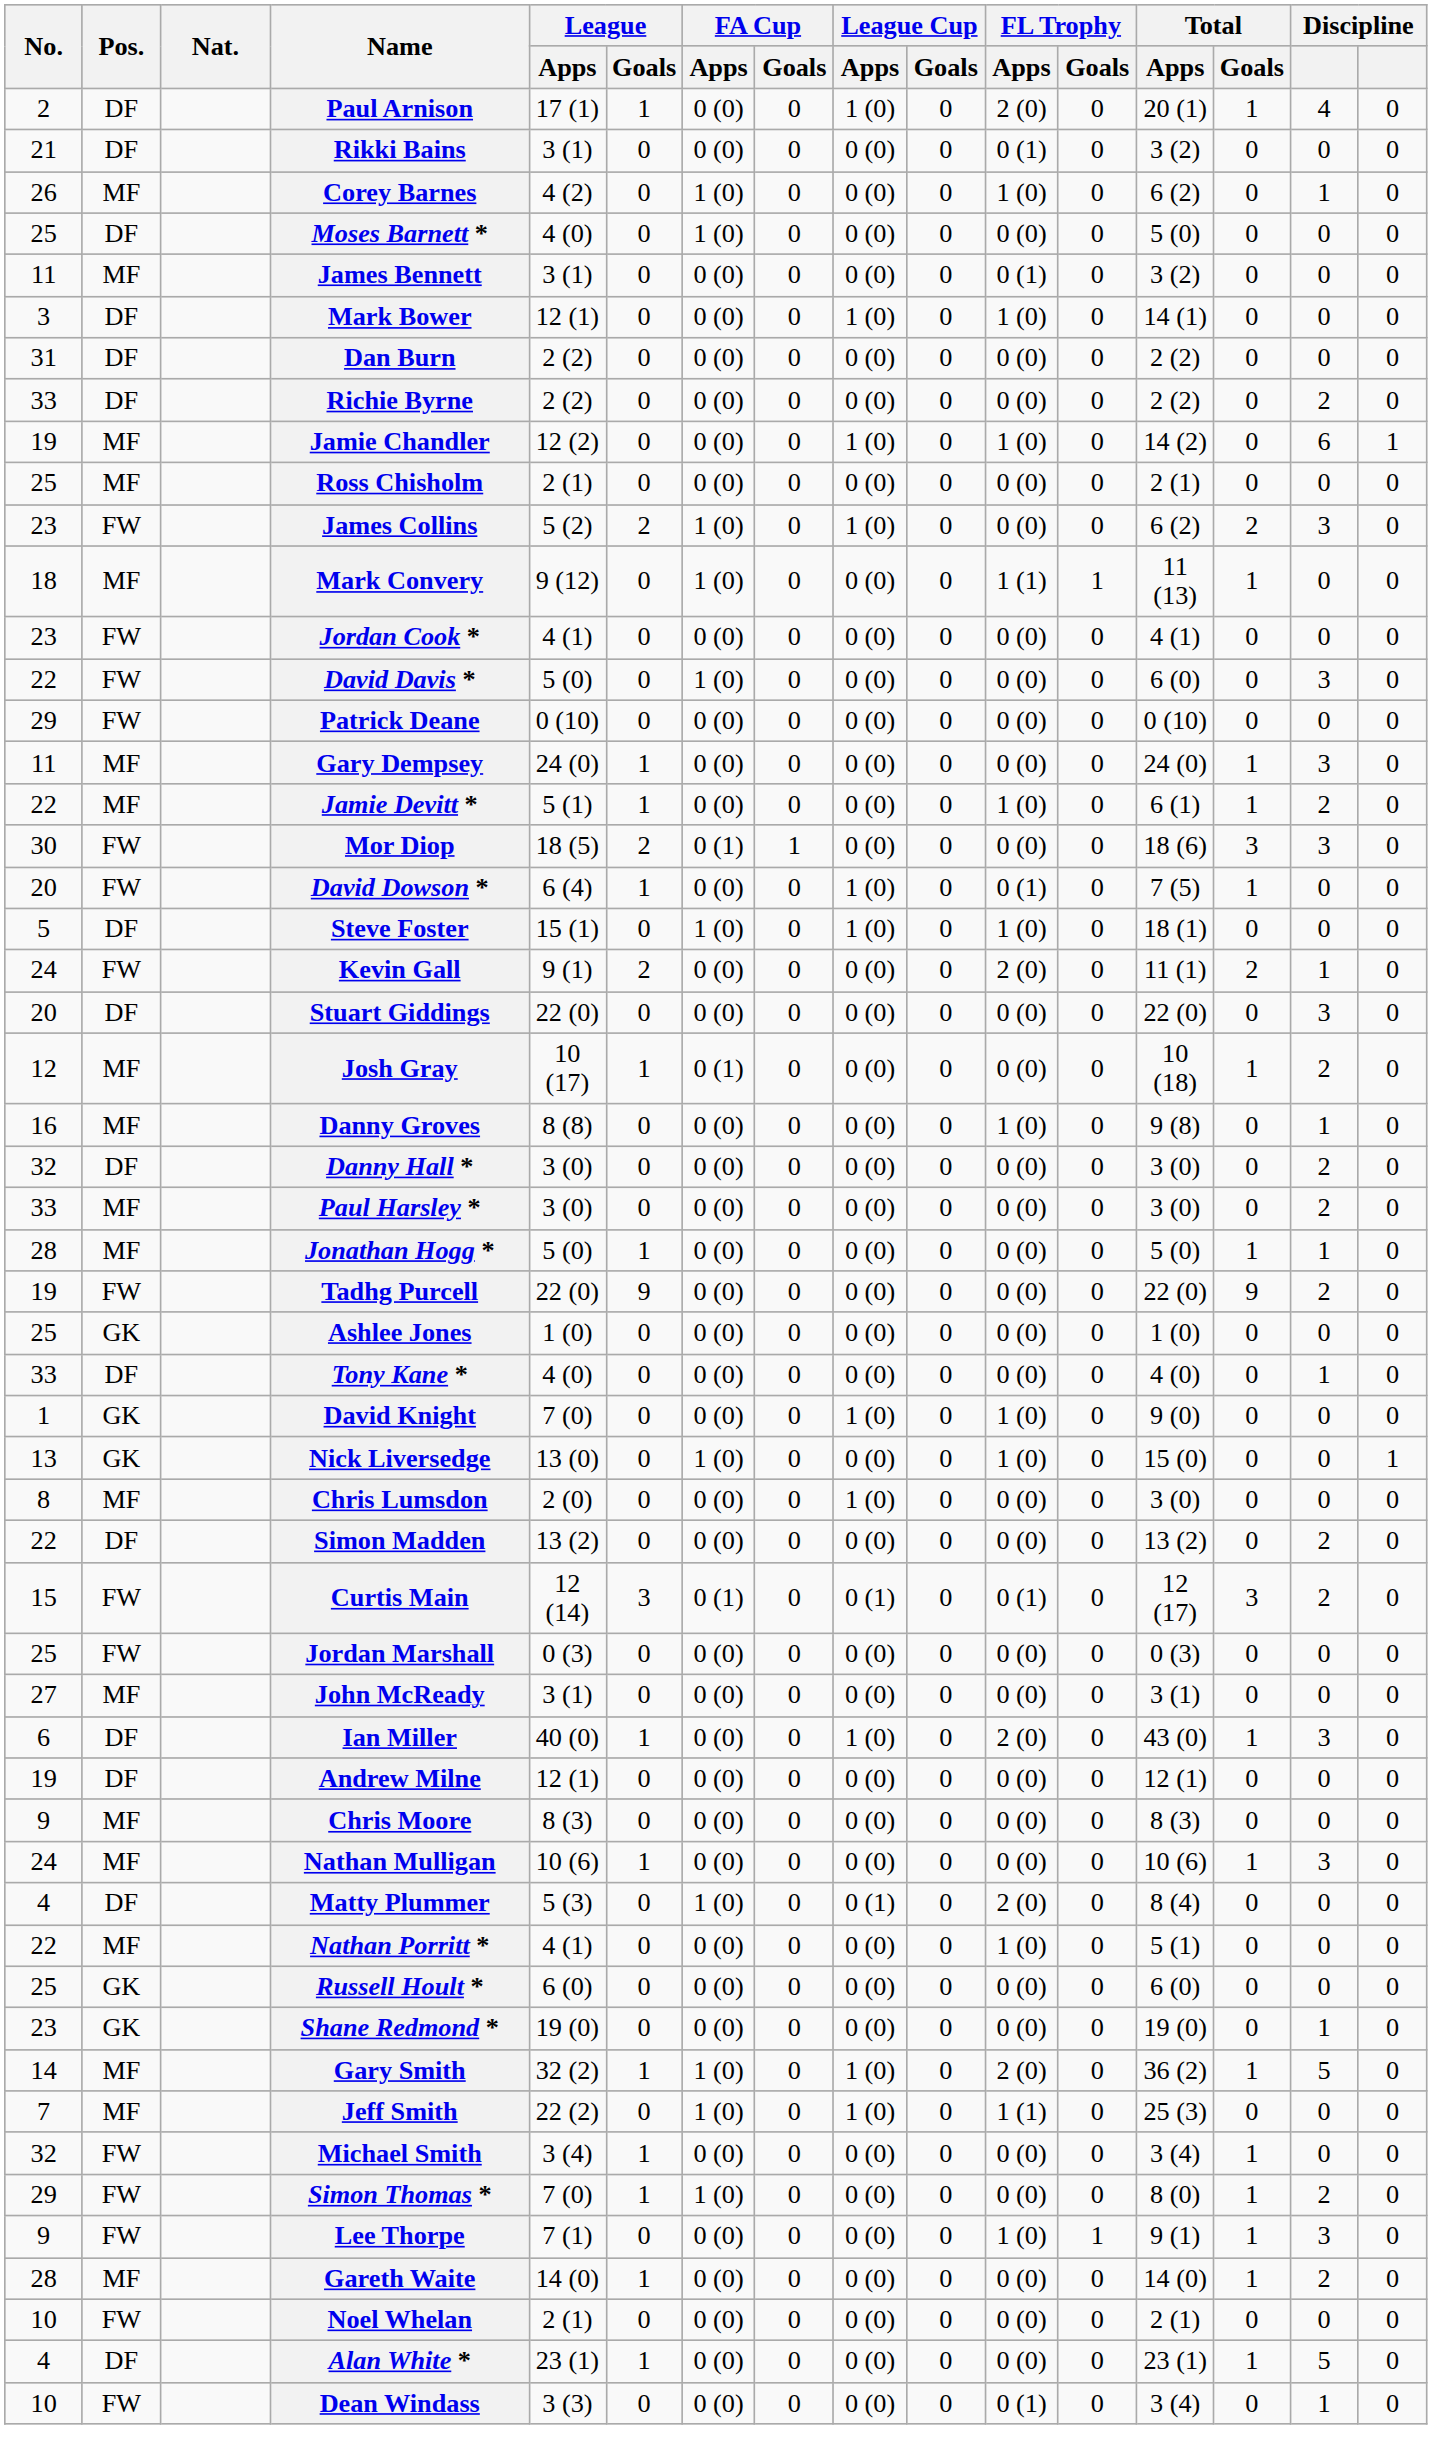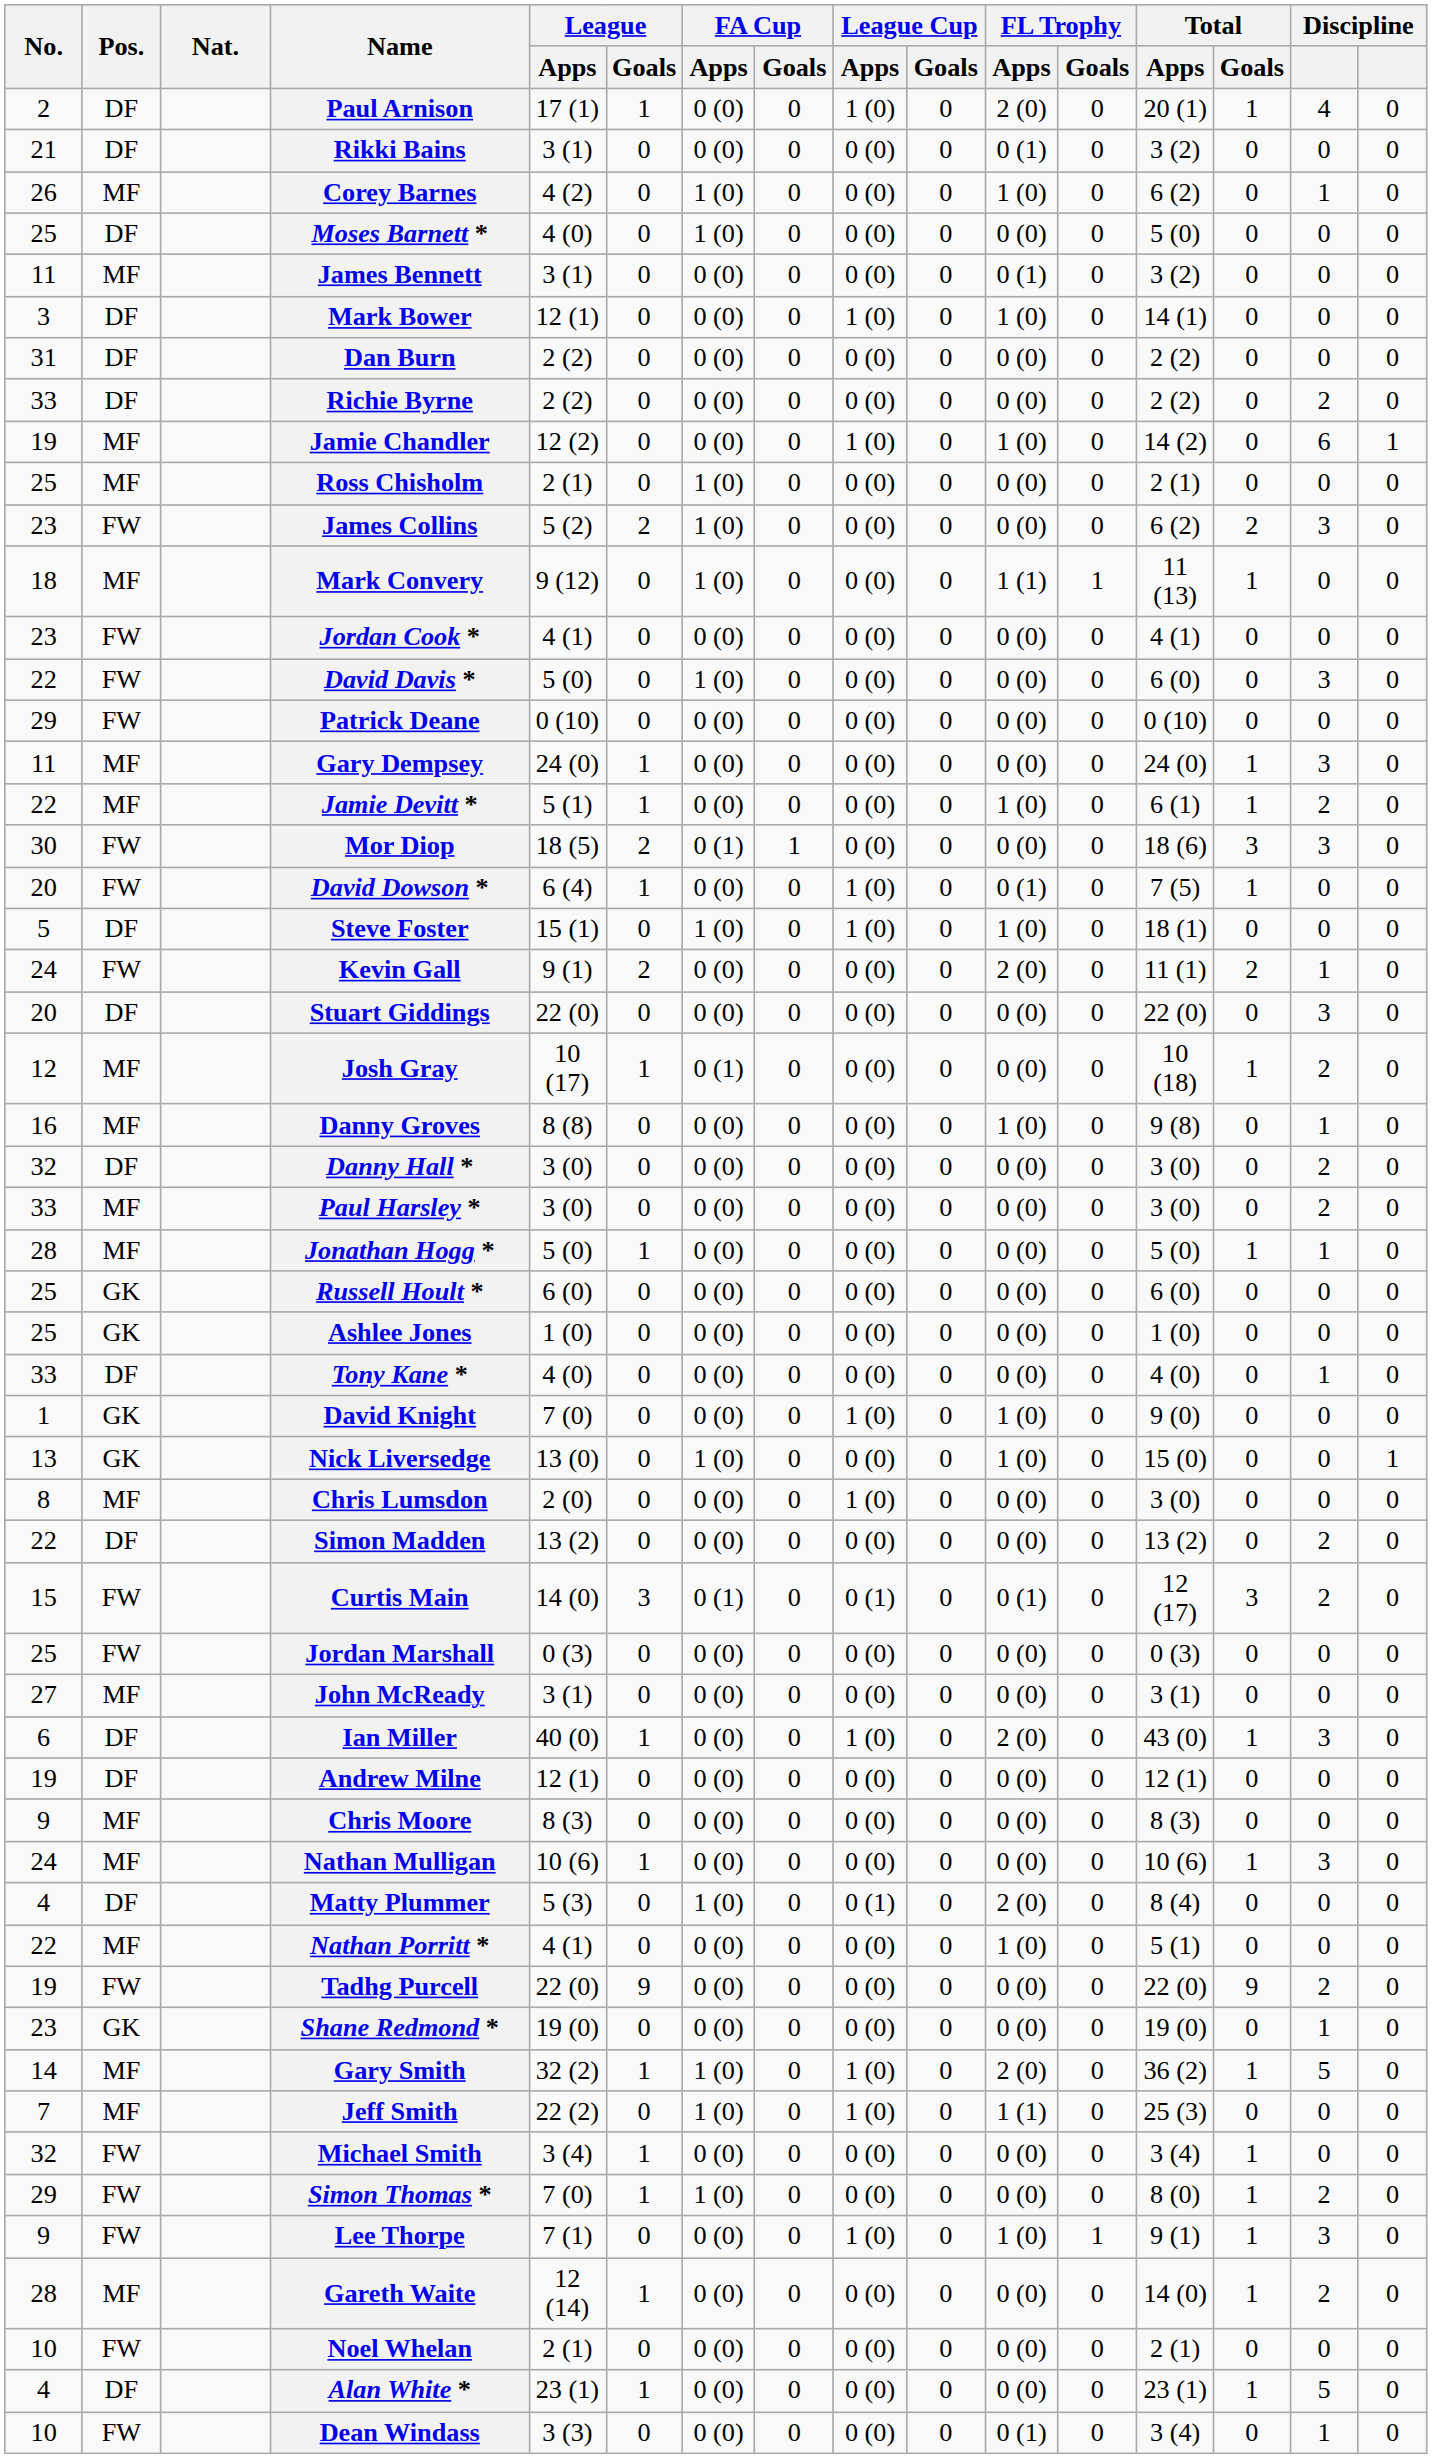Ross Chisholm | FA Cup / Apps: 0 (0) -> 1 (0)
James Collins | League Cup / Apps: 1 (0) -> 0 (0)
rows swapped: Russell Hoult * <-> Tadhg Purcell
Curtis Main | League / Apps: 12 (14) -> 14 (0)
Lee Thorpe | League Cup / Apps: 0 (0) -> 1 (0)
Gareth Waite | League / Apps: 14 (0) -> 12 (14)
